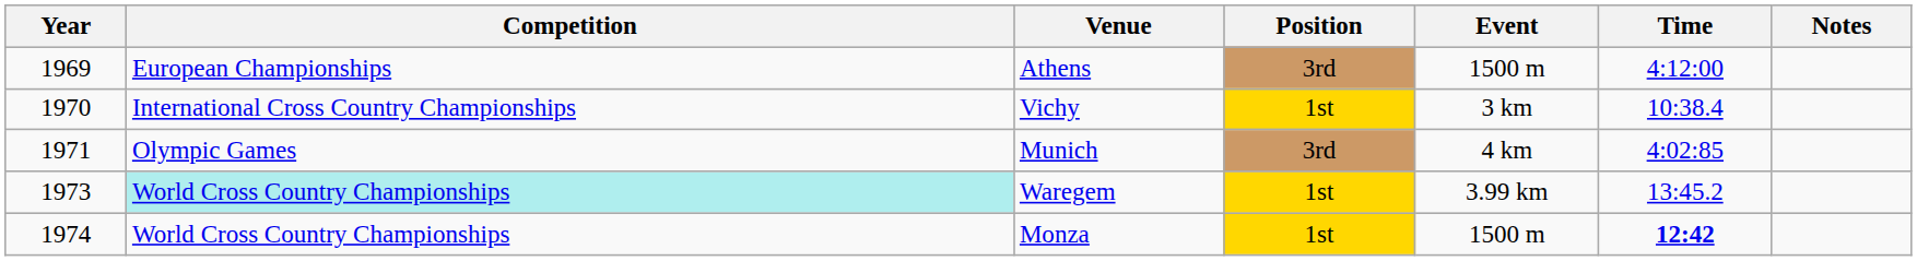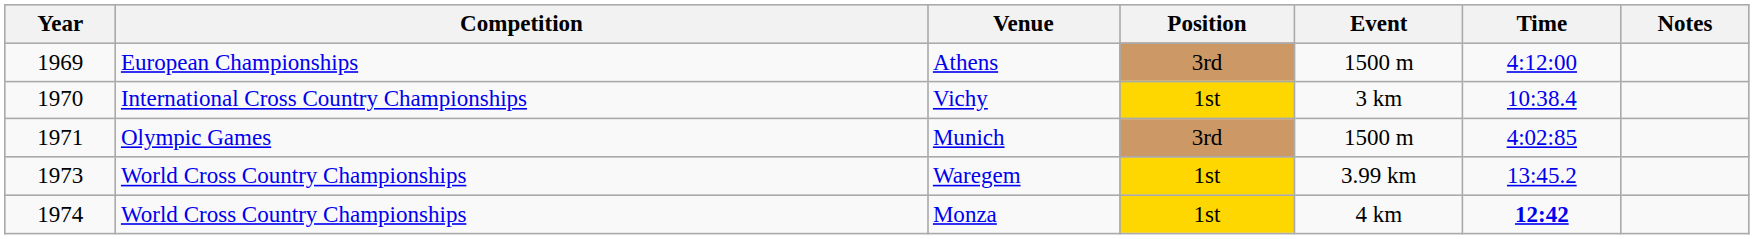Munich | Event: 4 km -> 1500 m
Waregem | Competition: paleturquoise background -> no background
Monza | Event: 1500 m -> 4 km
